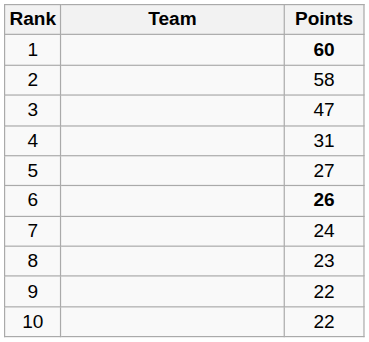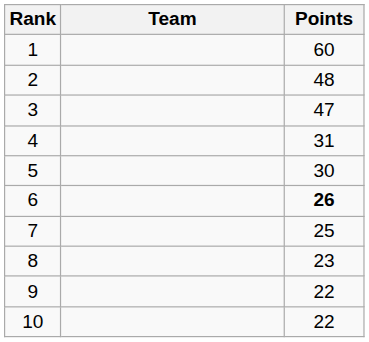1 | Points: bold -> normal
2 | Points: 58 -> 48
5 | Points: 27 -> 30
7 | Points: 24 -> 25
